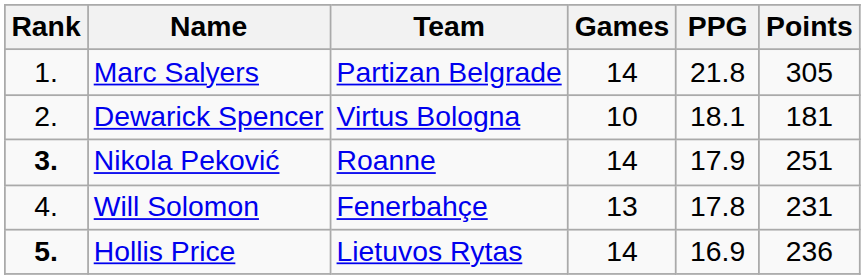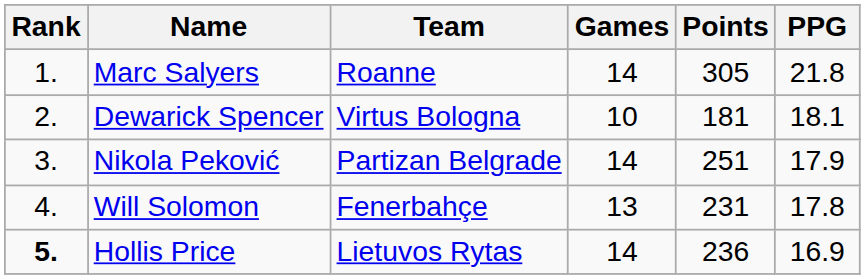columns swapped: Points <-> PPG
Marc Salyers | Team: Partizan Belgrade -> Roanne
Nikola Peković | Rank: bold -> normal
Nikola Peković | Team: Roanne -> Partizan Belgrade
